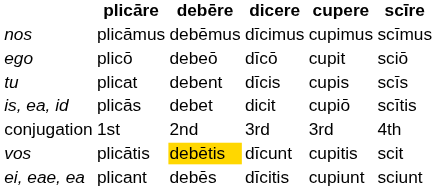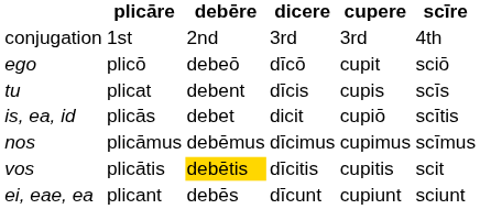rows swapped: conjugation <-> nos
vos | dicere: dīcunt -> dīcitis
ei, eae, ea | dicere: dīcitis -> dīcunt
